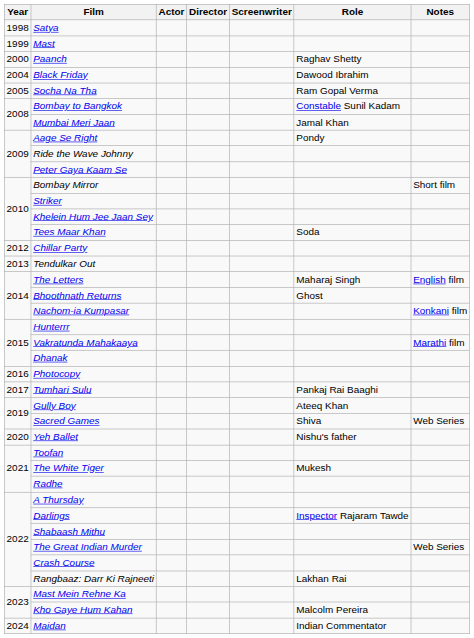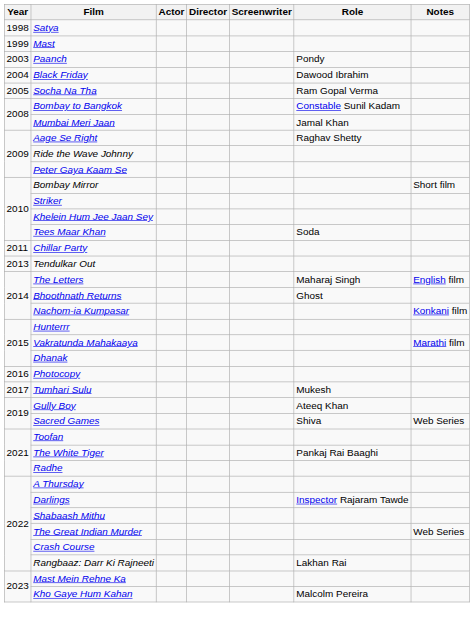Paanch | Year: 2000 -> 2003
Paanch | Role: Raghav Shetty -> Pondy
Aage Se Right | Role: Pondy -> Raghav Shetty
Chillar Party | Year: 2012 -> 2011
Tumhari Sulu | Role: Pankaj Rai Baaghi -> Mukesh
- row: 2020 | Yeh Ballet | Nishu's father
The White Tiger | Role: Mukesh -> Pankaj Rai Baaghi
- row: 2024 | Maidan | Indian Commentator
